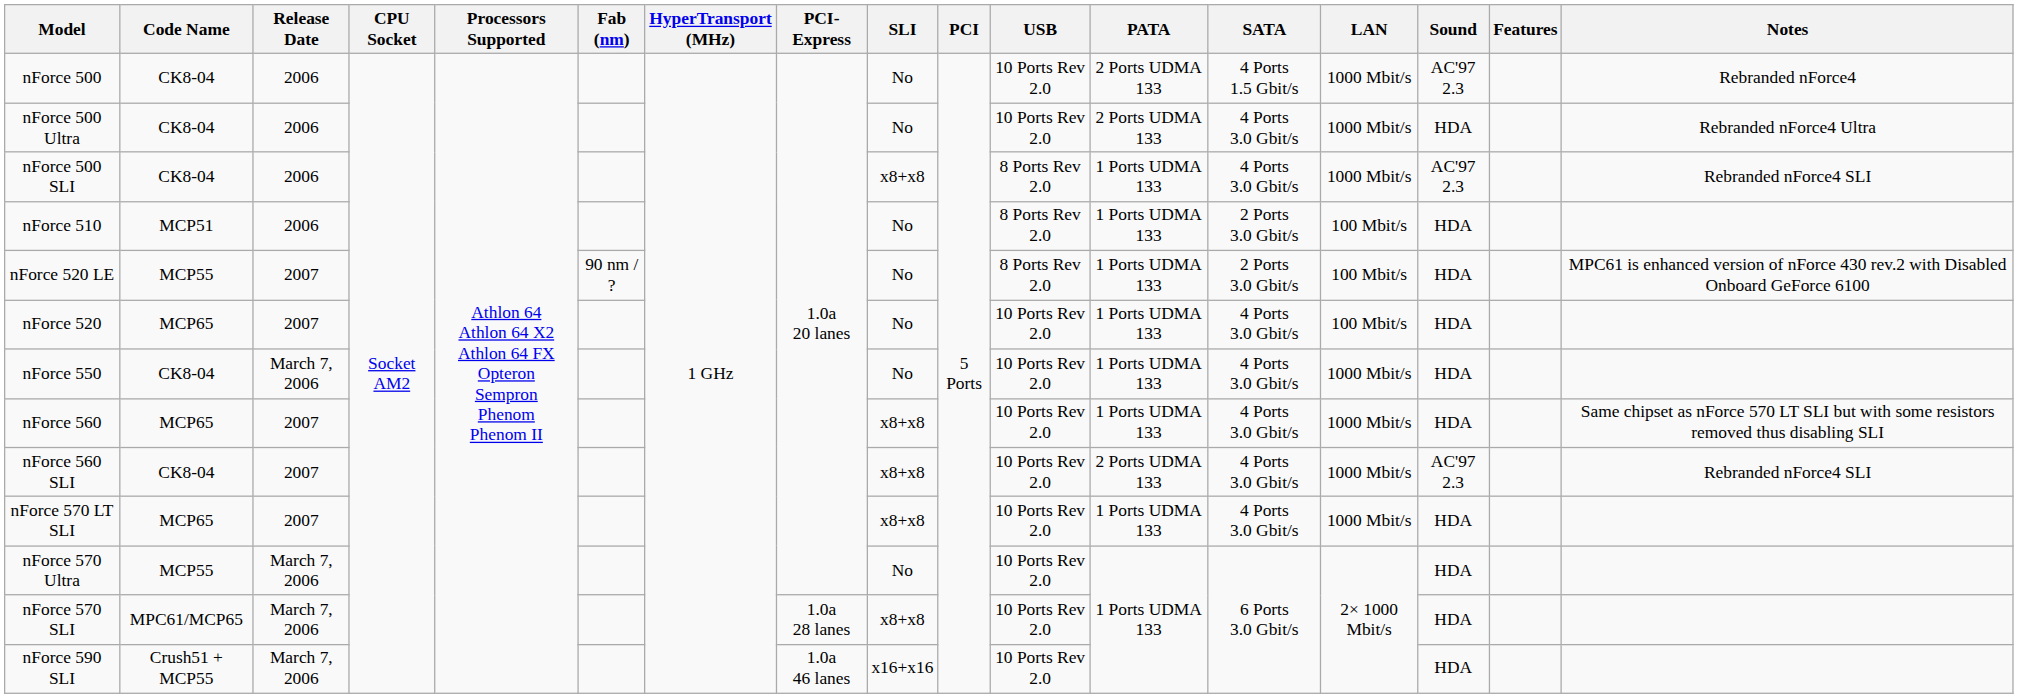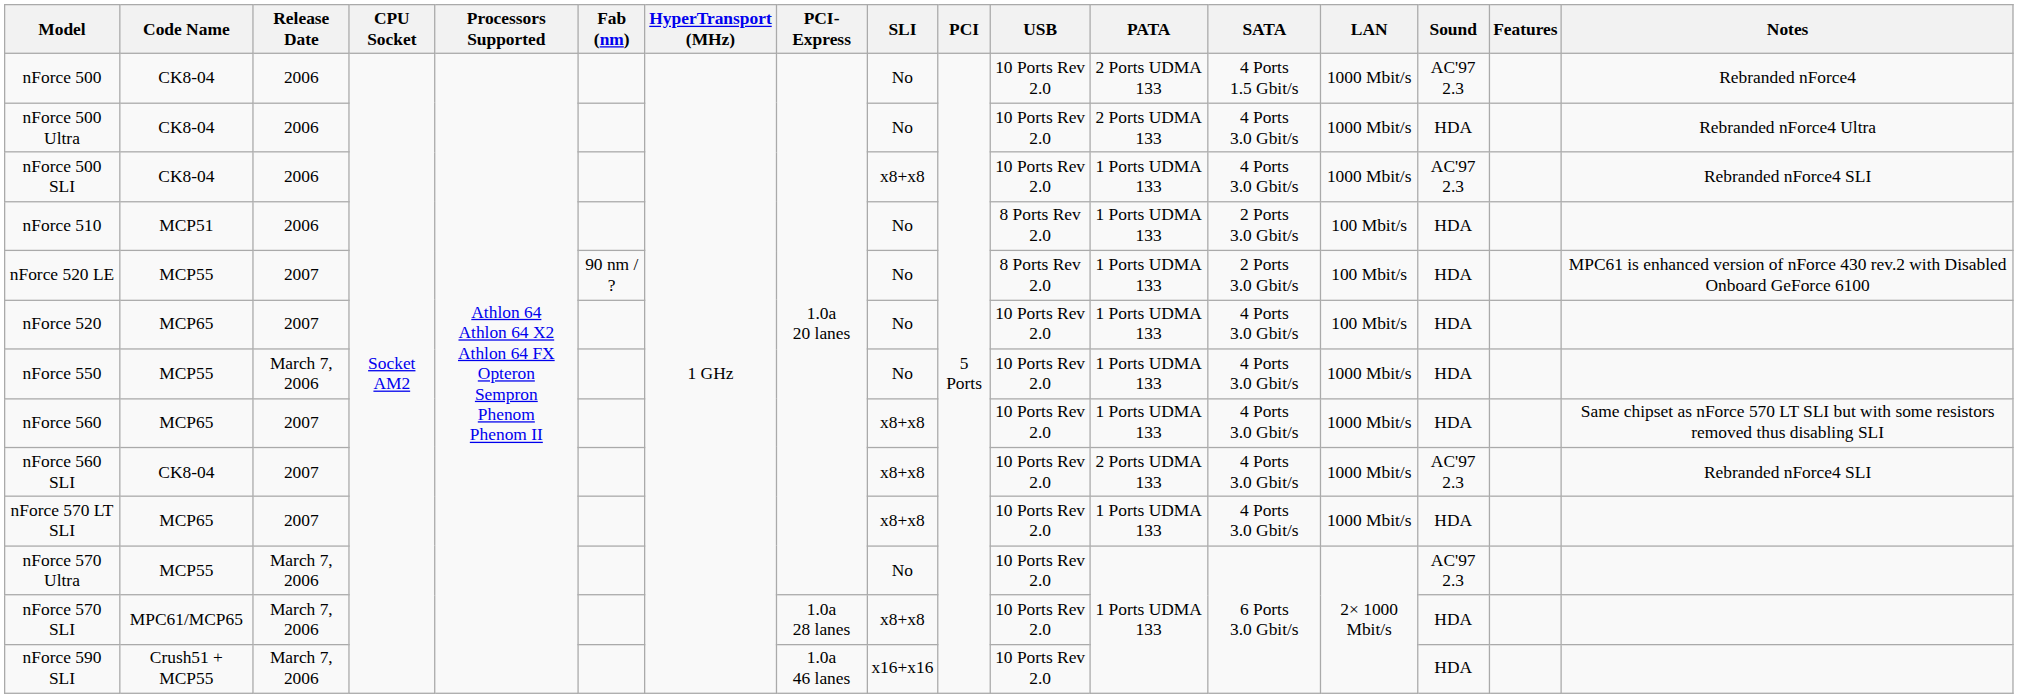nForce 500 SLI | USB: 8 Ports Rev 2.0 -> 10 Ports Rev 2.0
nForce 550 | Code Name: CK8-04 -> MCP55
nForce 570 Ultra | Sound: HDA -> AC'97 2.3
